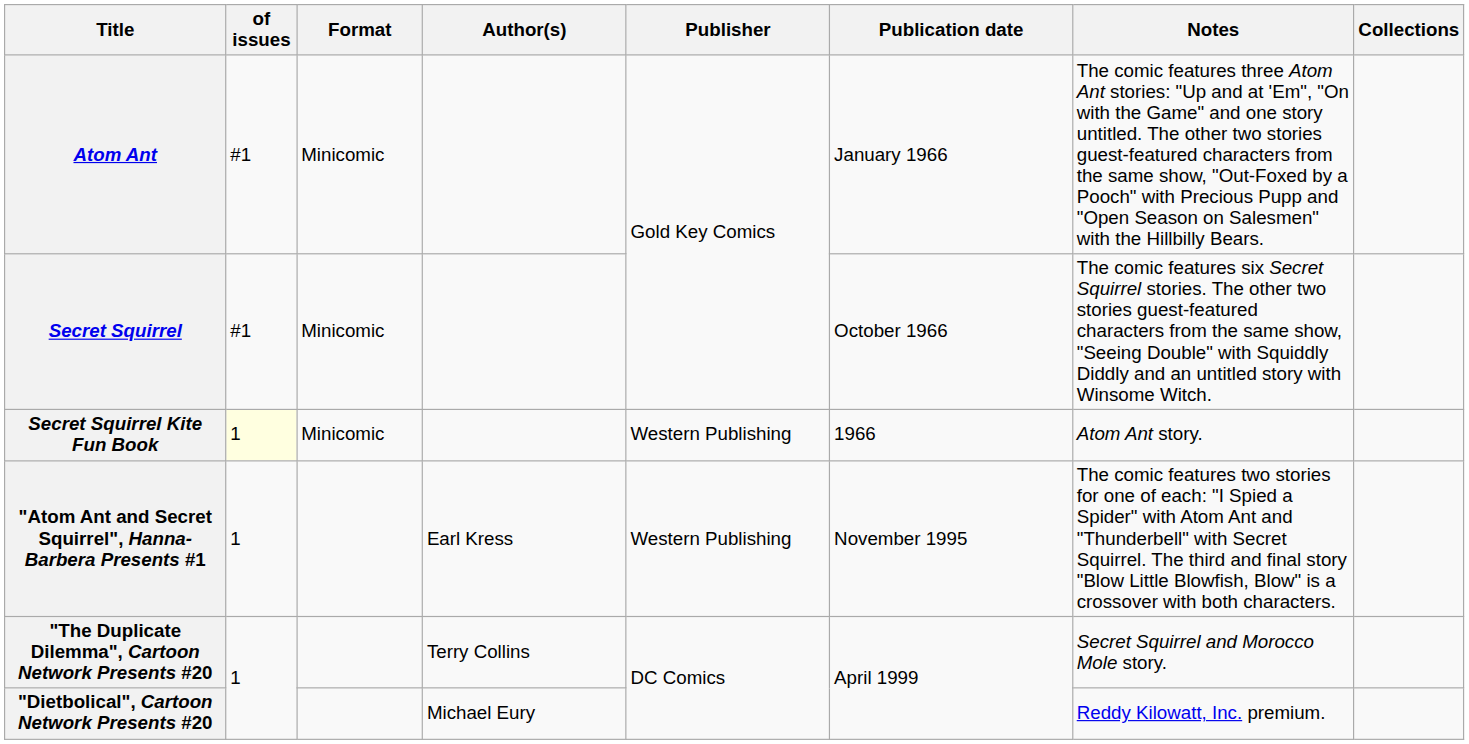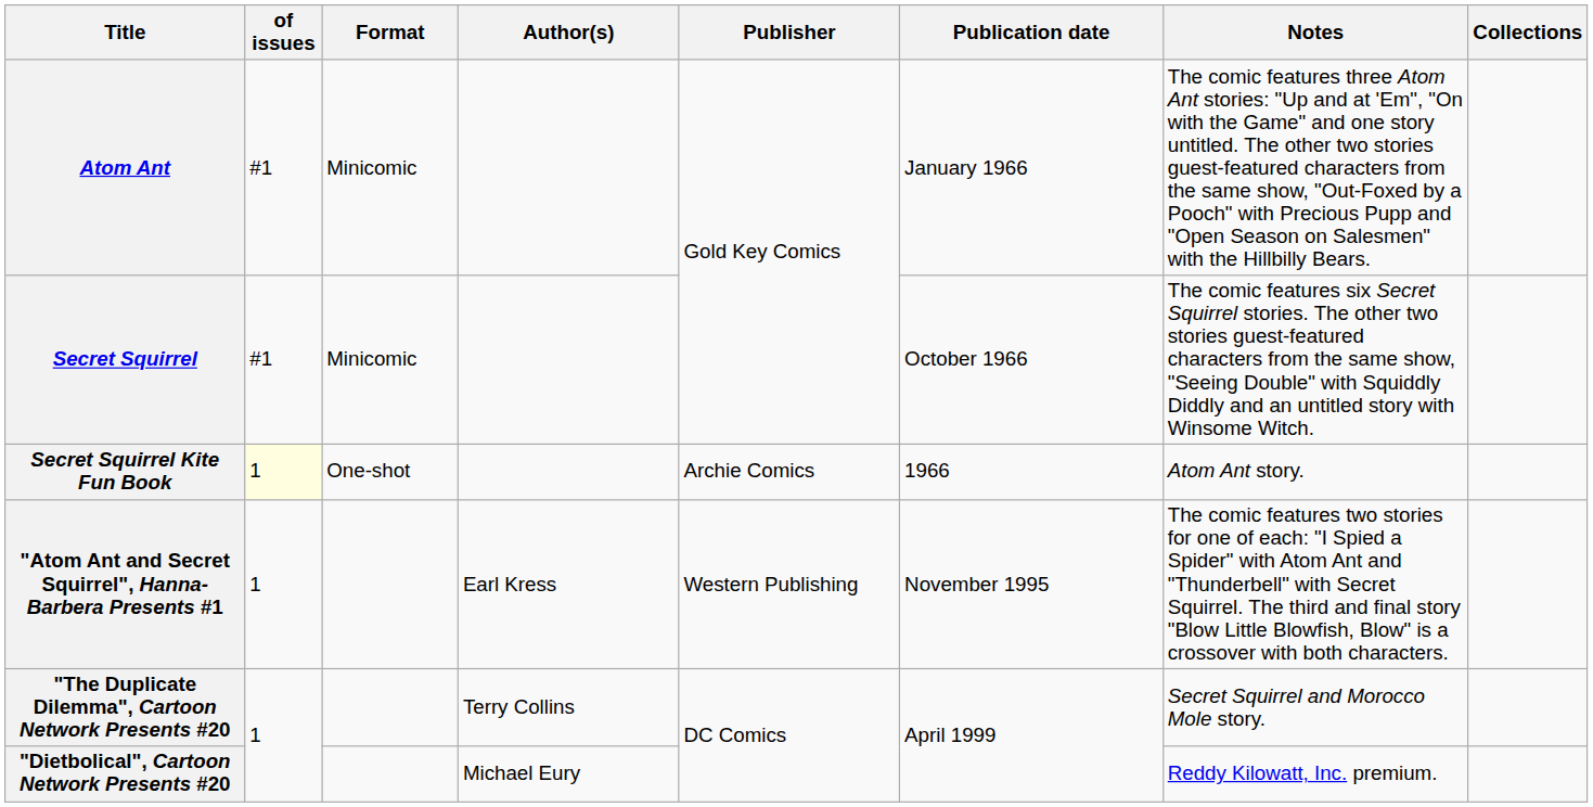Secret Squirrel Kite Fun Book | Format: Minicomic -> One-shot
Secret Squirrel Kite Fun Book | Publisher: Western Publishing -> Archie Comics
